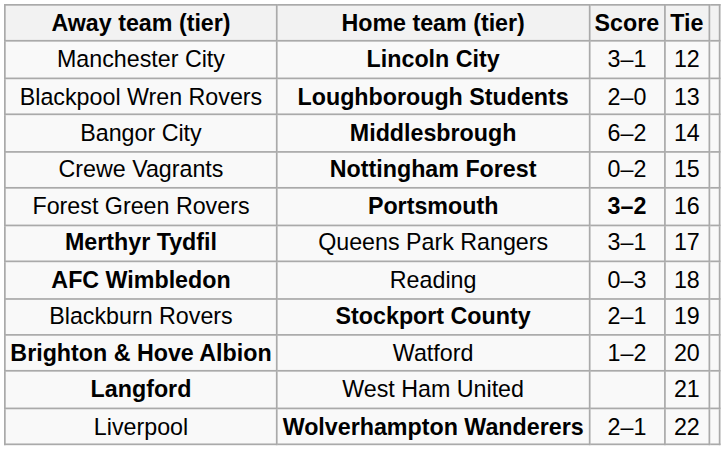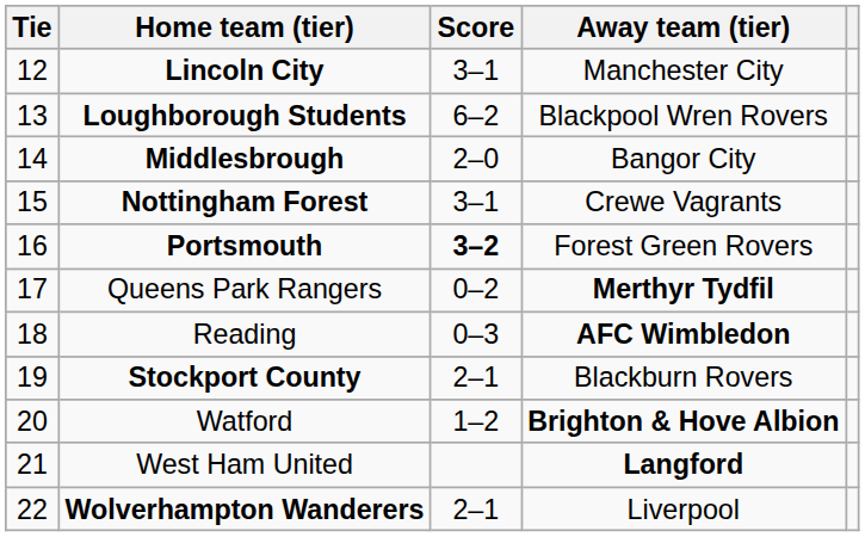columns swapped: Tie <-> Away team (tier)
Loughborough Students | Score: 2–0 -> 6–2
Middlesbrough | Score: 6–2 -> 2–0
Nottingham Forest | Score: 0–2 -> 3–1
Queens Park Rangers | Score: 3–1 -> 0–2
